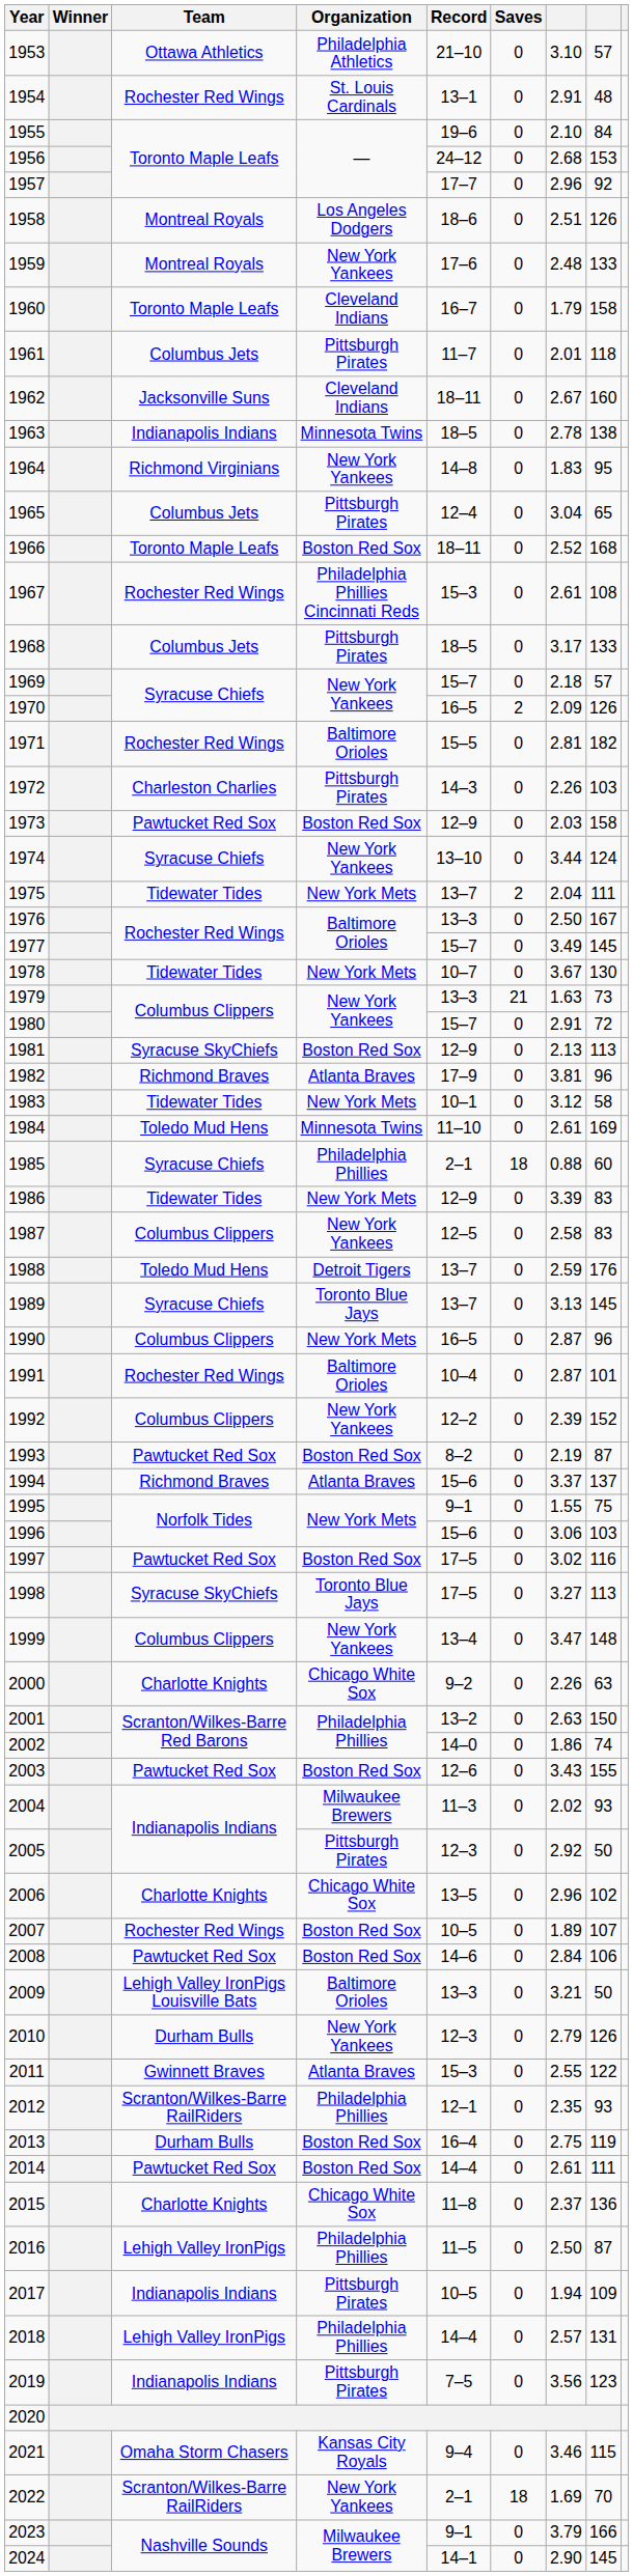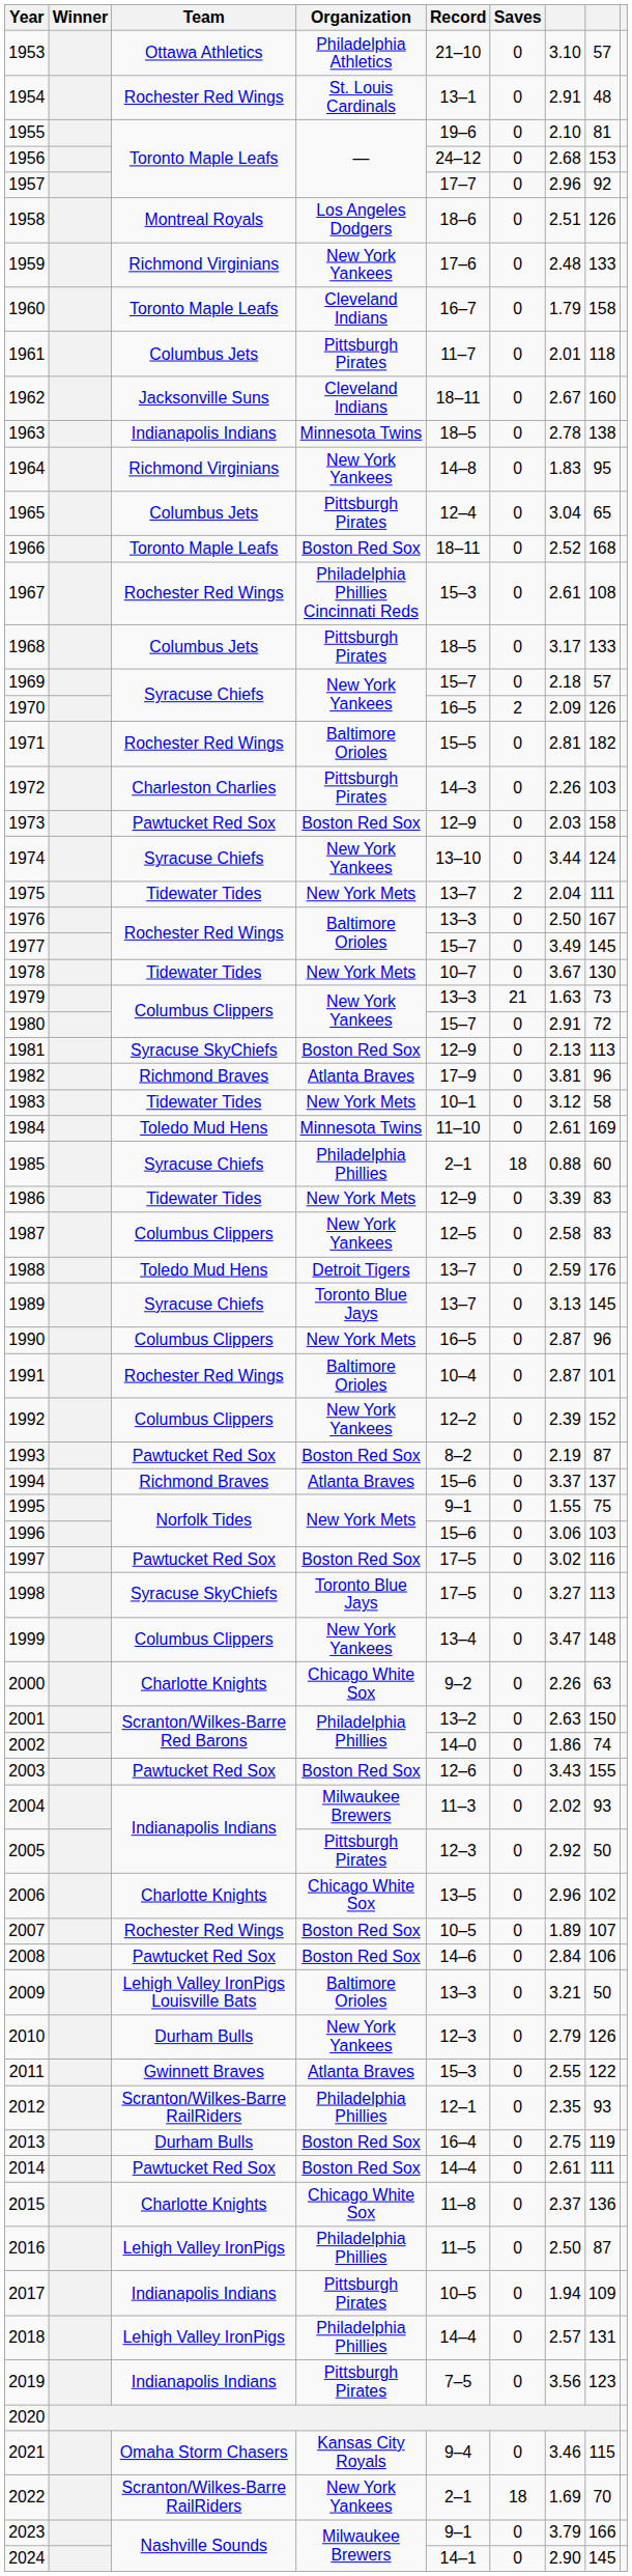1955 | column 8: 84 -> 81
1959 | Team: Montreal Royals -> Richmond Virginians
